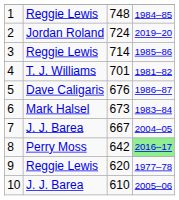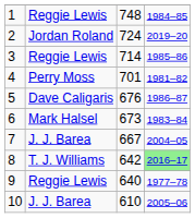4 | column 2: T. J. Williams -> Perry Moss
8 | column 2: Perry Moss -> T. J. Williams
9 | column 3: 620 -> 640
